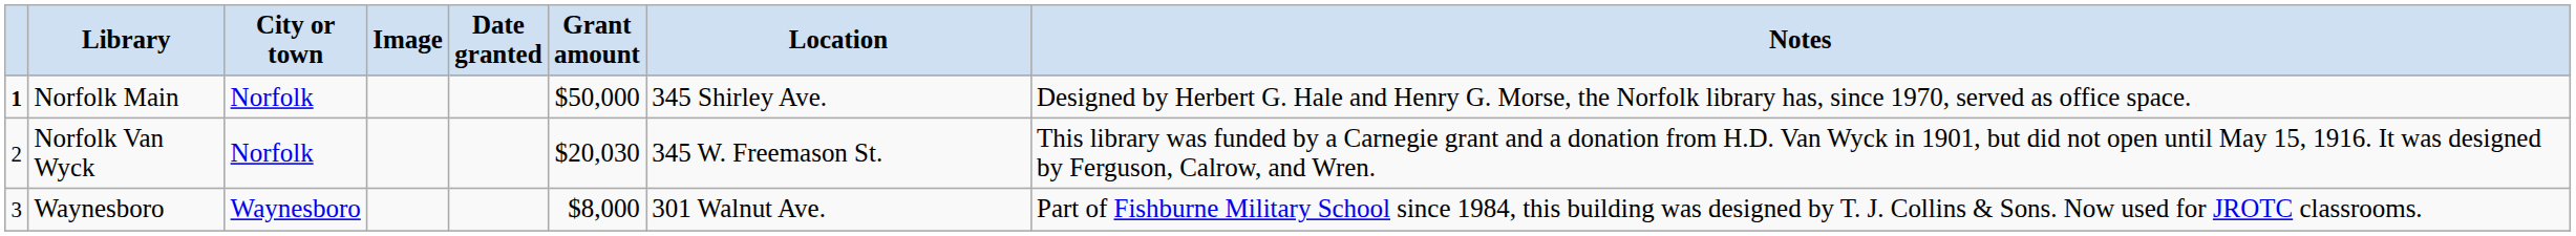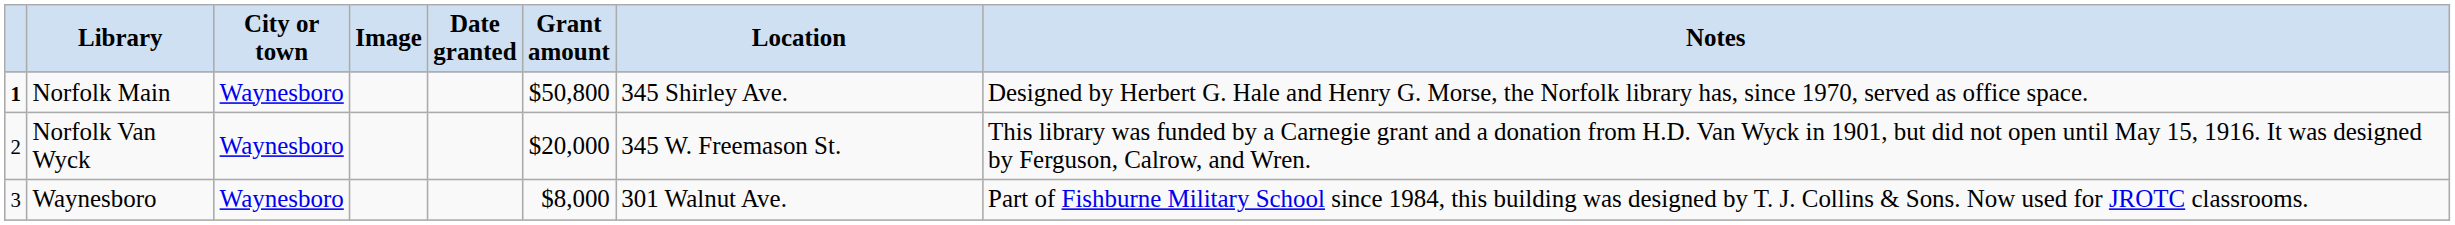Norfolk Main | City or town: Norfolk -> Waynesboro
Norfolk Main | Grant amount: $50,000 -> $50,800
Norfolk Van Wyck | City or town: Norfolk -> Waynesboro
Norfolk Van Wyck | Grant amount: $20,030 -> $20,000
